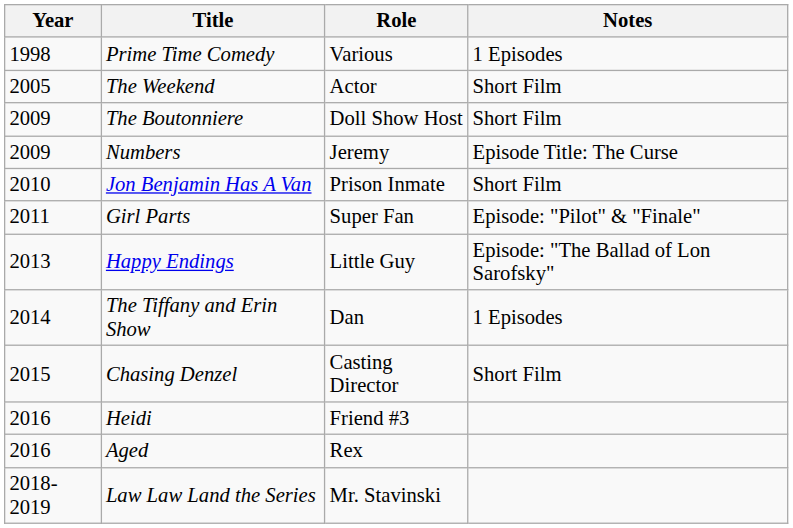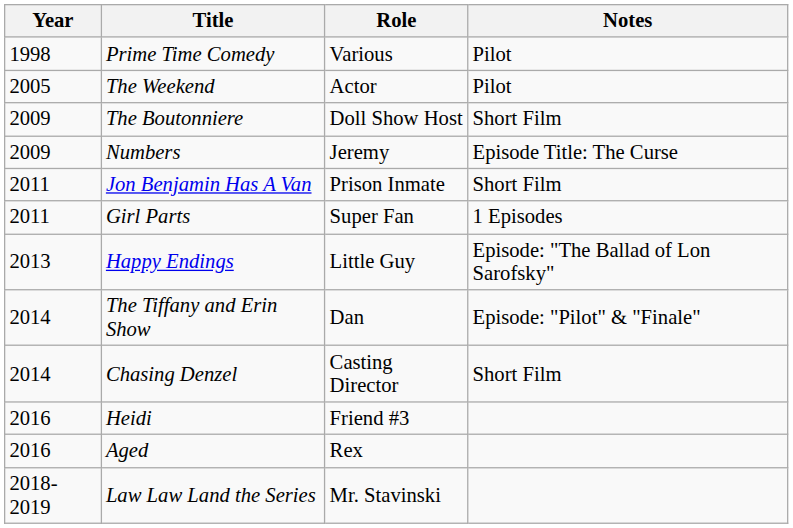Prime Time Comedy | Notes: 1 Episodes -> Pilot
The Weekend | Notes: Short Film -> Pilot
Jon Benjamin Has A Van | Year: 2010 -> 2011
Girl Parts | Notes: Episode: "Pilot" & "Finale" -> 1 Episodes
The Tiffany and Erin Show | Notes: 1 Episodes -> Episode: "Pilot" & "Finale"
Chasing Denzel | Year: 2015 -> 2014
